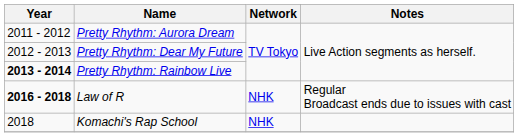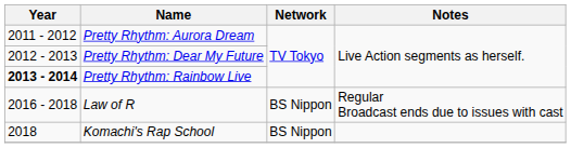Law of R | Year: bold -> normal
Law of R | Network: NHK -> BS Nippon
Komachi's Rap School | Network: NHK -> BS Nippon
